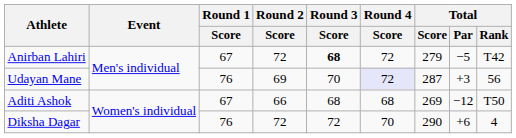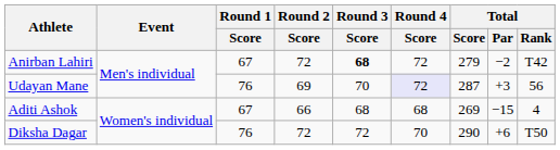Anirban Lahiri | Total / Par: −5 -> −2
Aditi Ashok | Total / Par: −12 -> −15
Aditi Ashok | Total / Rank: T50 -> 4
Diksha Dagar | Total / Rank: 4 -> T50
